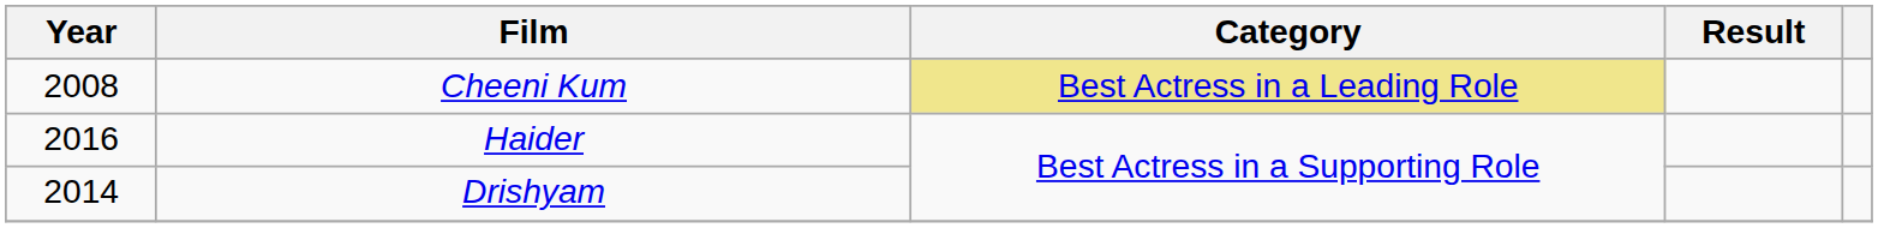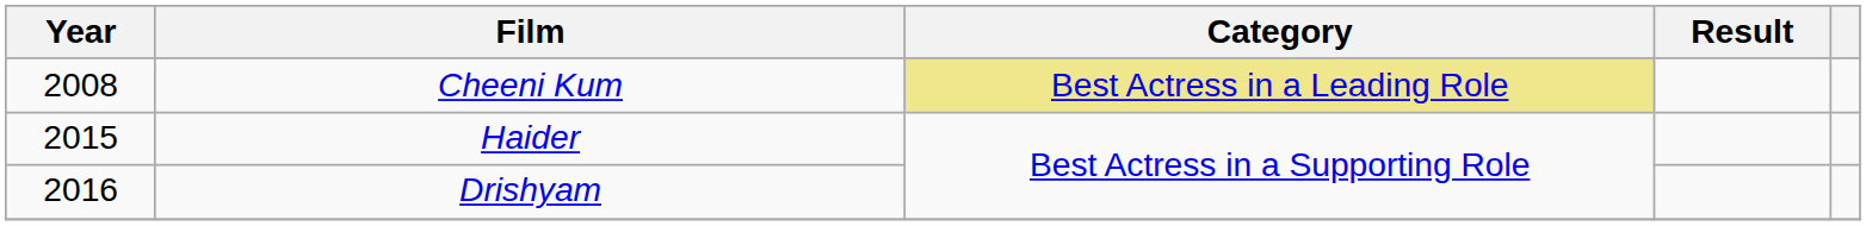Haider | Year: 2016 -> 2015
Drishyam | Year: 2014 -> 2016
